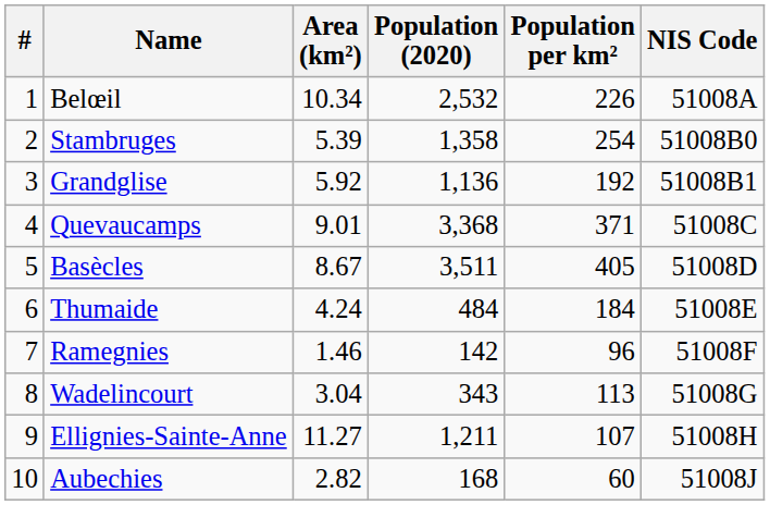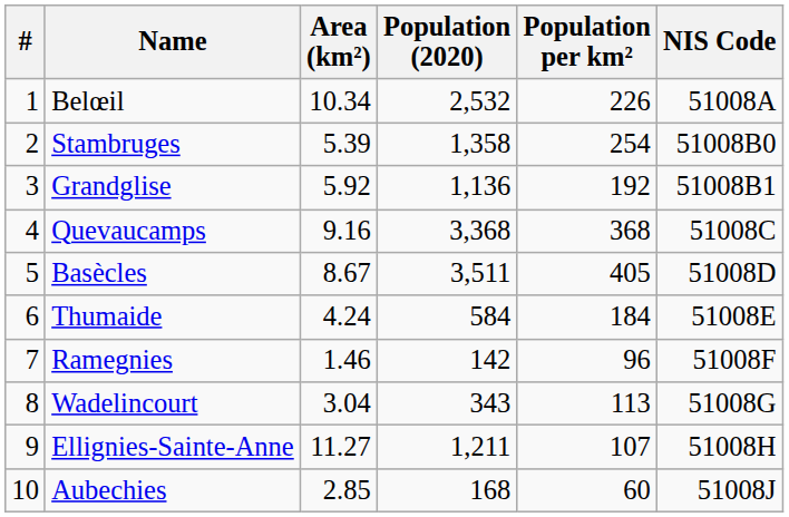Quevaucamps | Area (km²): 9.01 -> 9.16
Quevaucamps | Population per km²: 371 -> 368
Thumaide | Population (2020): 484 -> 584
Aubechies | Area (km²): 2.82 -> 2.85
